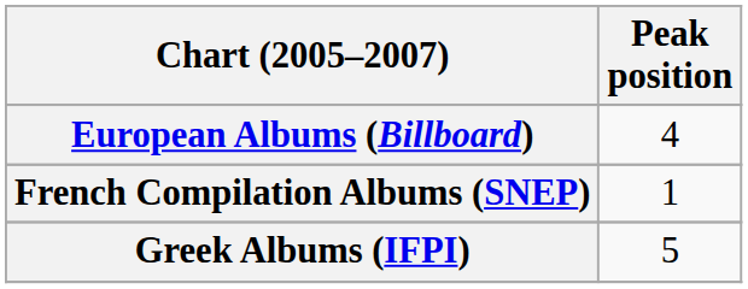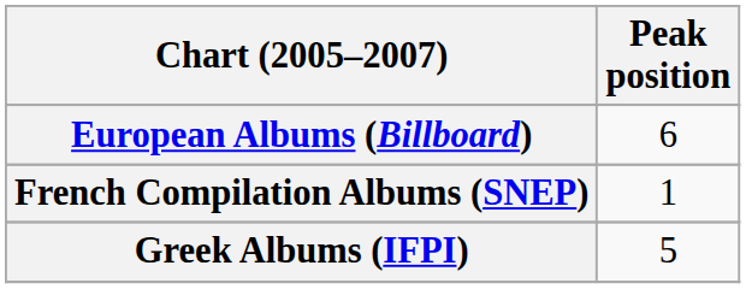European Albums (Billboard) | Peak position: 4 -> 6
